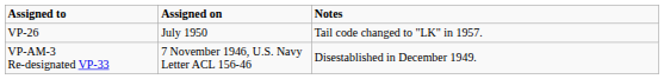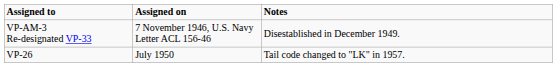rows swapped: VP-AM-3 Re-designated VP-33 <-> VP-26
